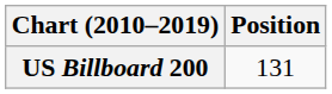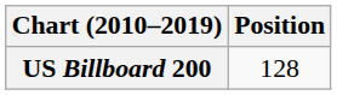US Billboard 200 | Position: 131 -> 128
